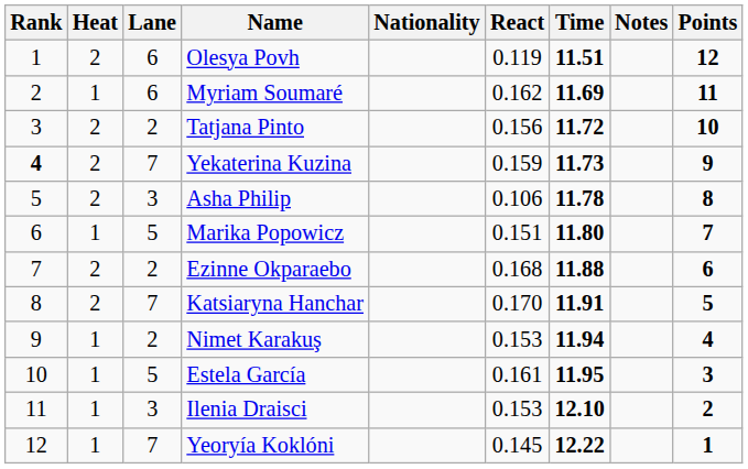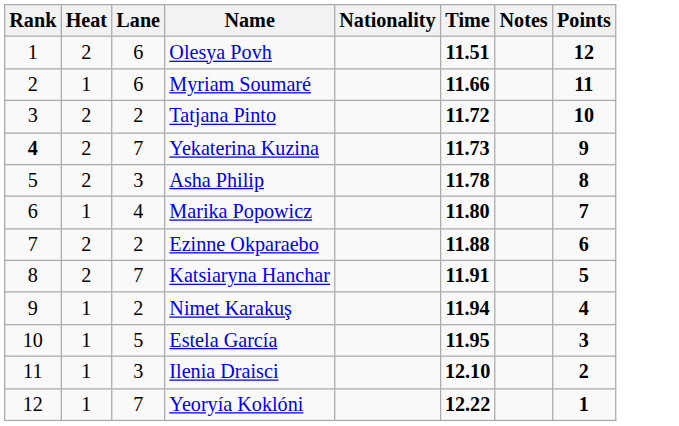- column: React | 0.119 | 0.162 | 0.156 | 0.159 | 0.106 | 0.151 | 0.168 | 0.170 | 0.153 | 0.161 | 0.153 | 0.145
Myriam Soumaré | Time: 11.69 -> 11.66
Marika Popowicz | Lane: 5 -> 4
